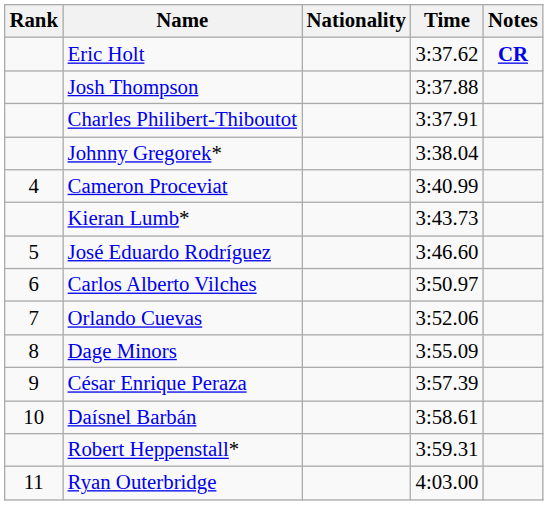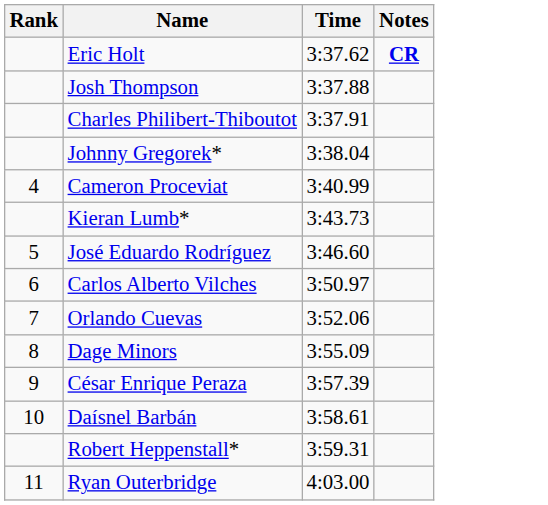- column: Nationality
